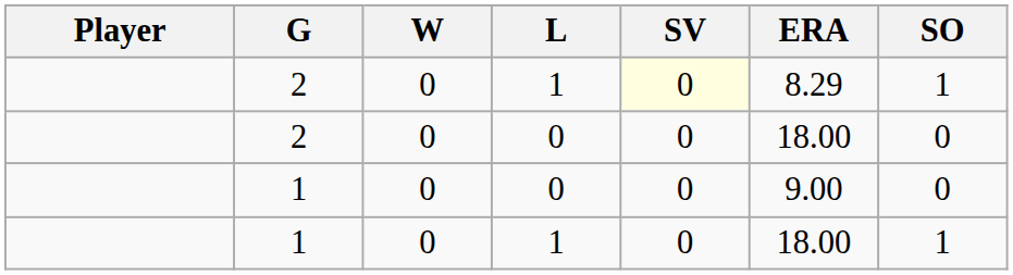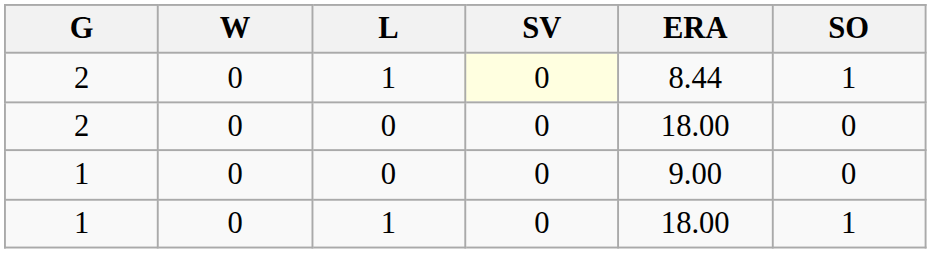- column: Player
2 / 1 | ERA: 8.29 -> 8.44
